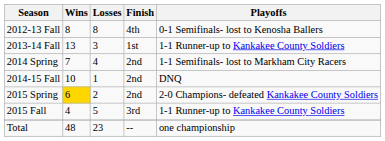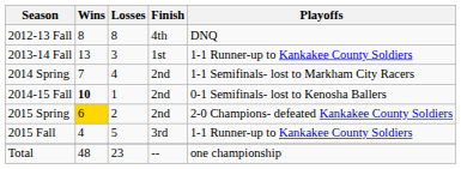2012-13 Fall | Playoffs: 0-1 Semifinals- lost to Kenosha Ballers -> DNQ
2014-15 Fall | Wins: normal -> bold
2014-15 Fall | Playoffs: DNQ -> 0-1 Semifinals- lost to Kenosha Ballers
